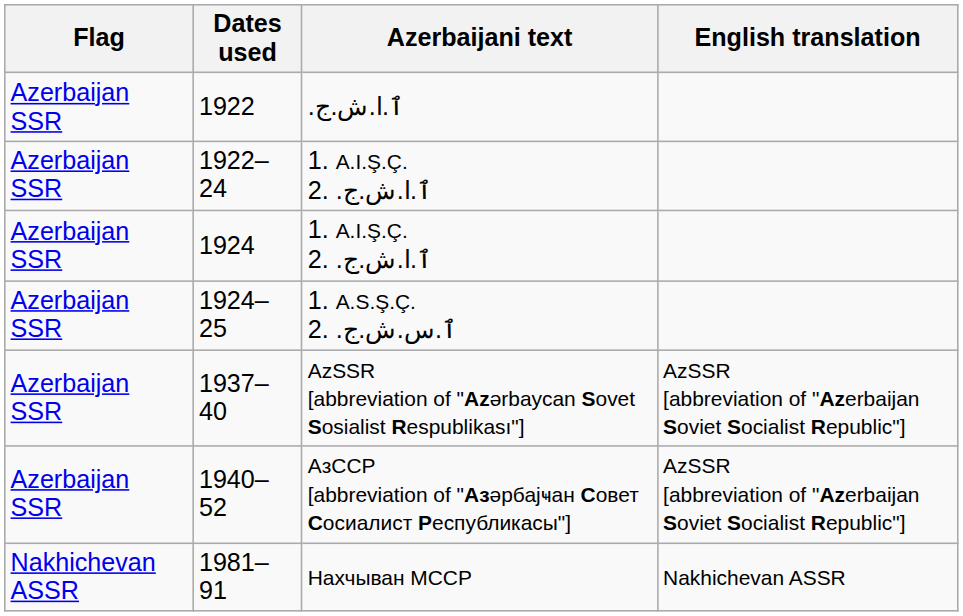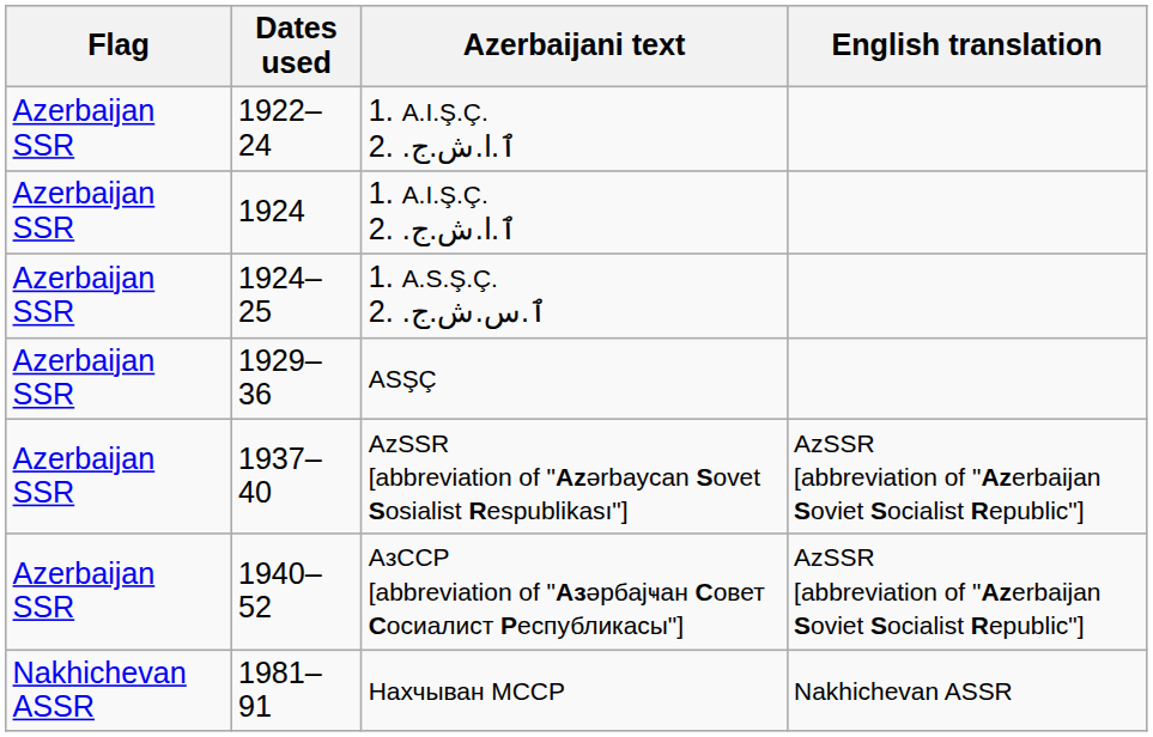- row: Azerbaijan SSR | 1922 | .ٱ.ا.ش.ج
+ row: Azerbaijan SSR | 1929–36 | ASŞÇ
